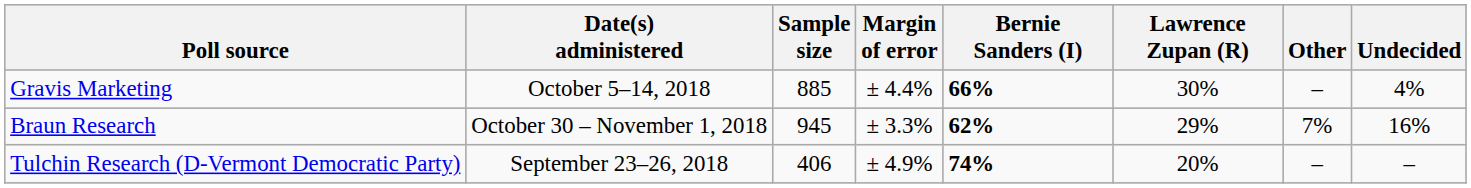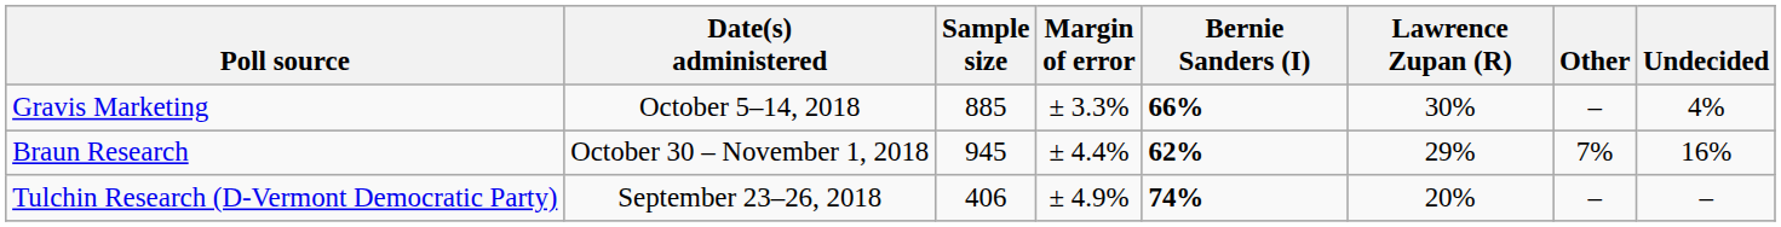Gravis Marketing | Margin of error: ± 4.4% -> ± 3.3%
Braun Research | Margin of error: ± 3.3% -> ± 4.4%
